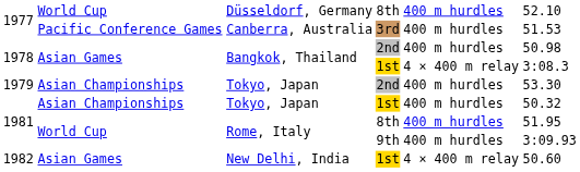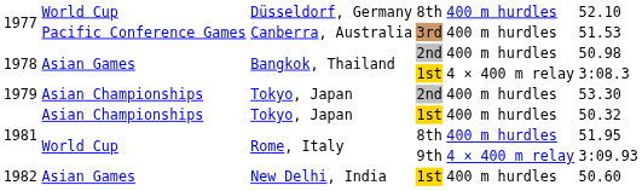1981 / 9th | column 5: 400 m hurdles -> 4 × 400 m relay
1982 | column 5: 4 × 400 m relay -> 400 m hurdles
